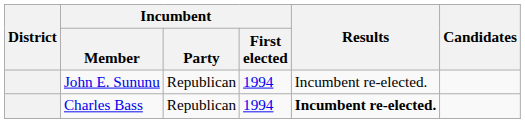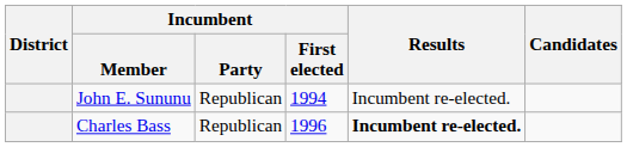Charles Bass | Incumbent / First elected: 1994 -> 1996
